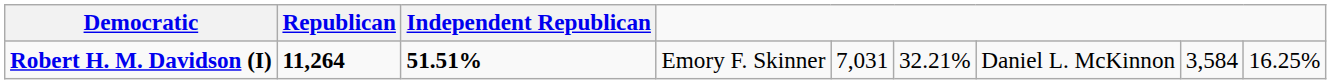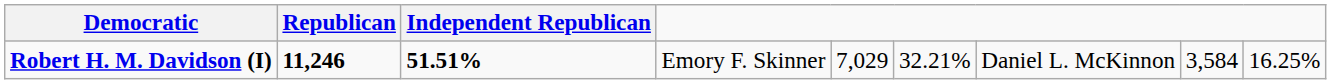Robert H. M. Davidson (I) | Republican: 11,264 -> 11,246
Robert H. M. Davidson (I) | column 5: 7,031 -> 7,029
